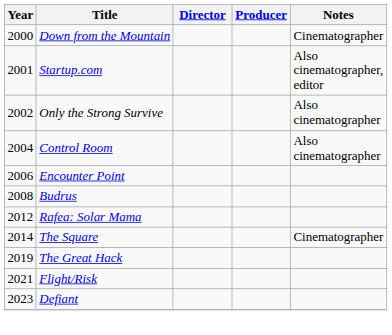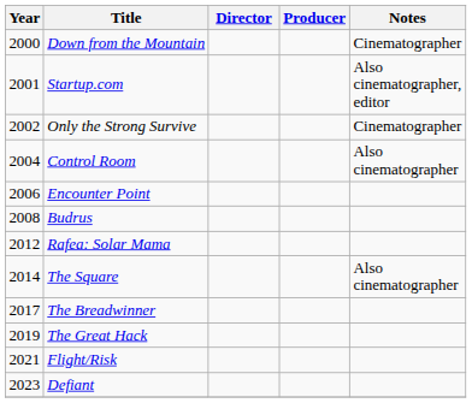Only the Strong Survive | Notes: Also cinematographer -> Cinematographer
The Square | Notes: Cinematographer -> Also cinematographer
+ row: 2017 | The Breadwinner
